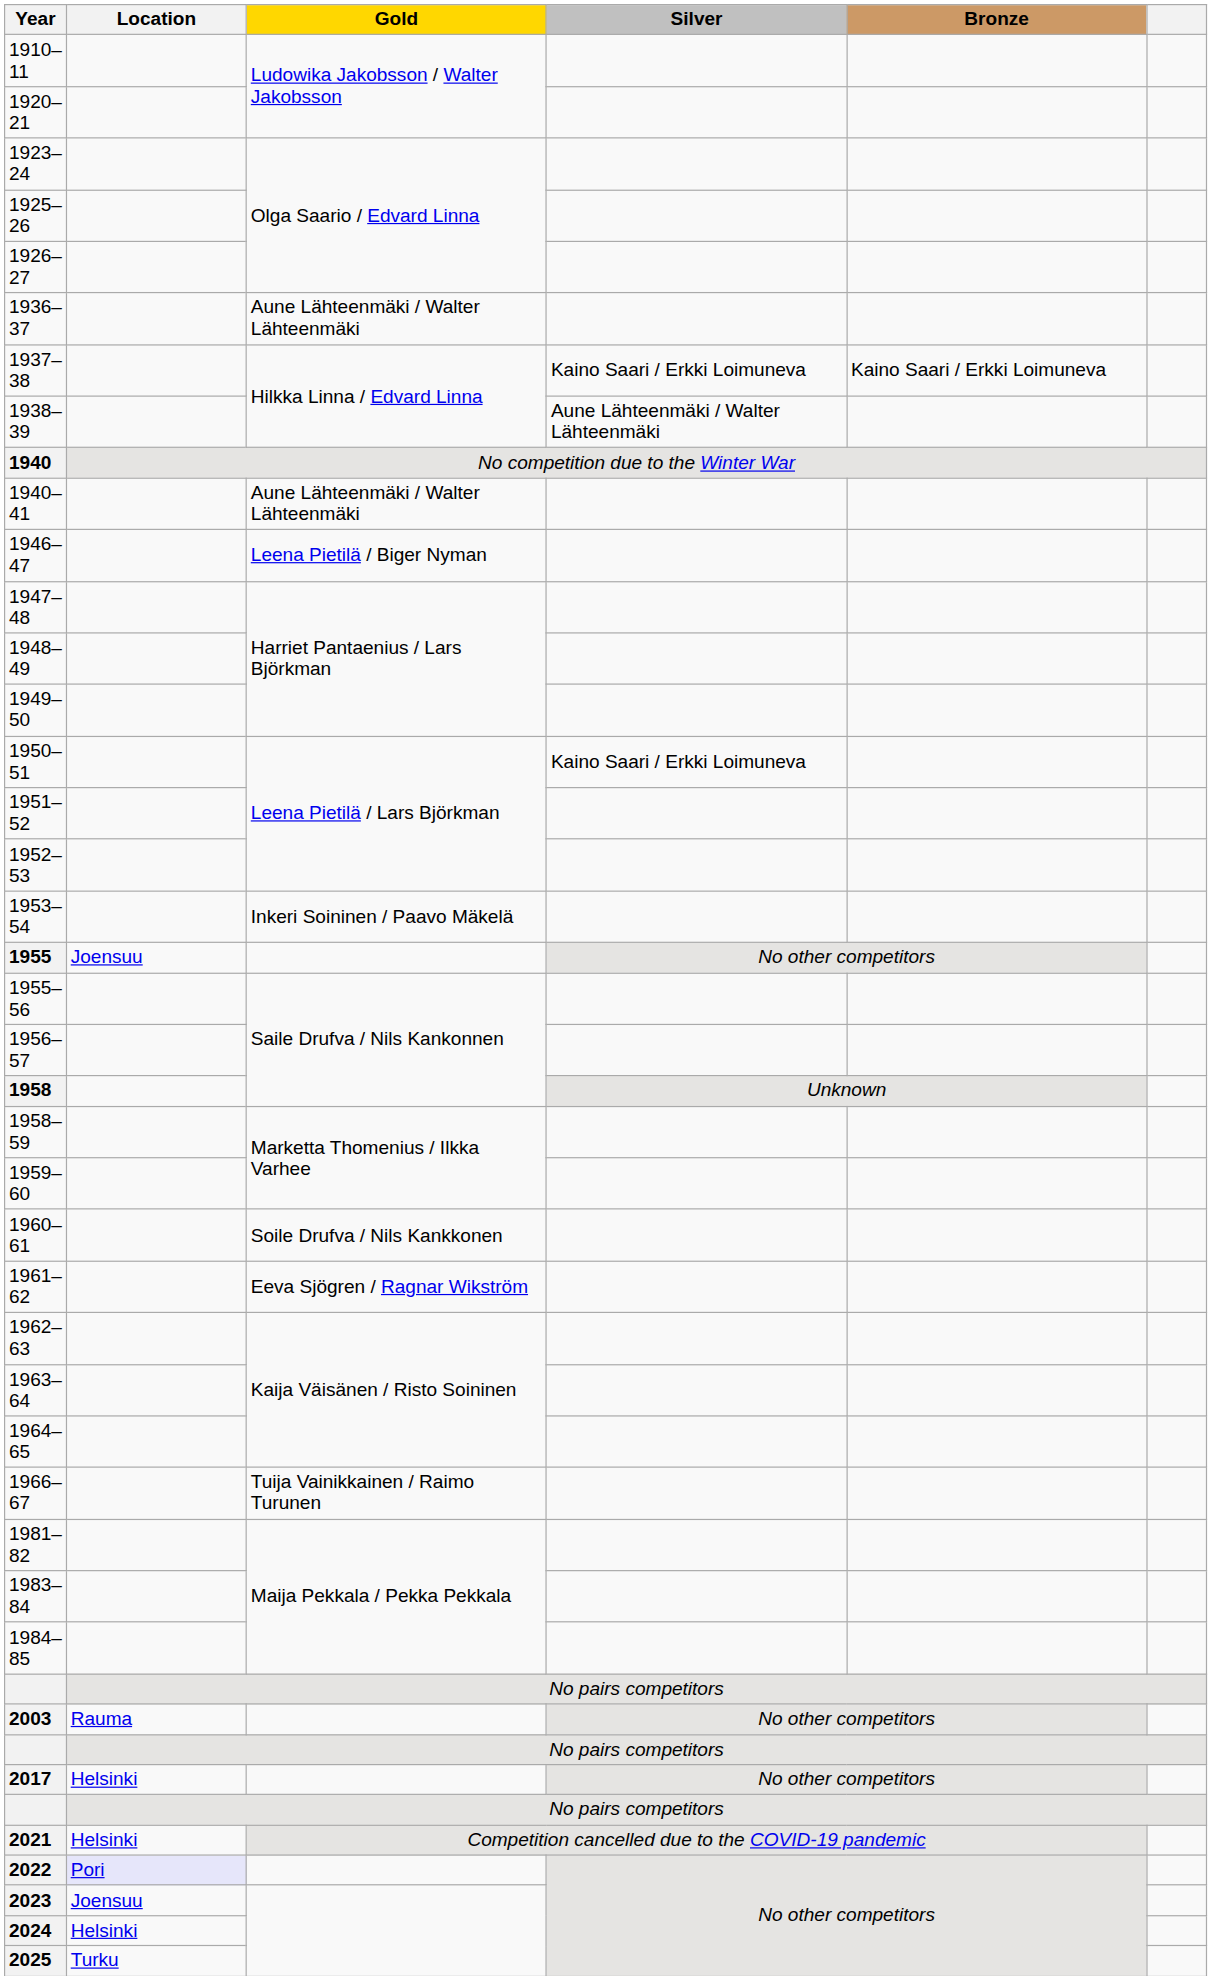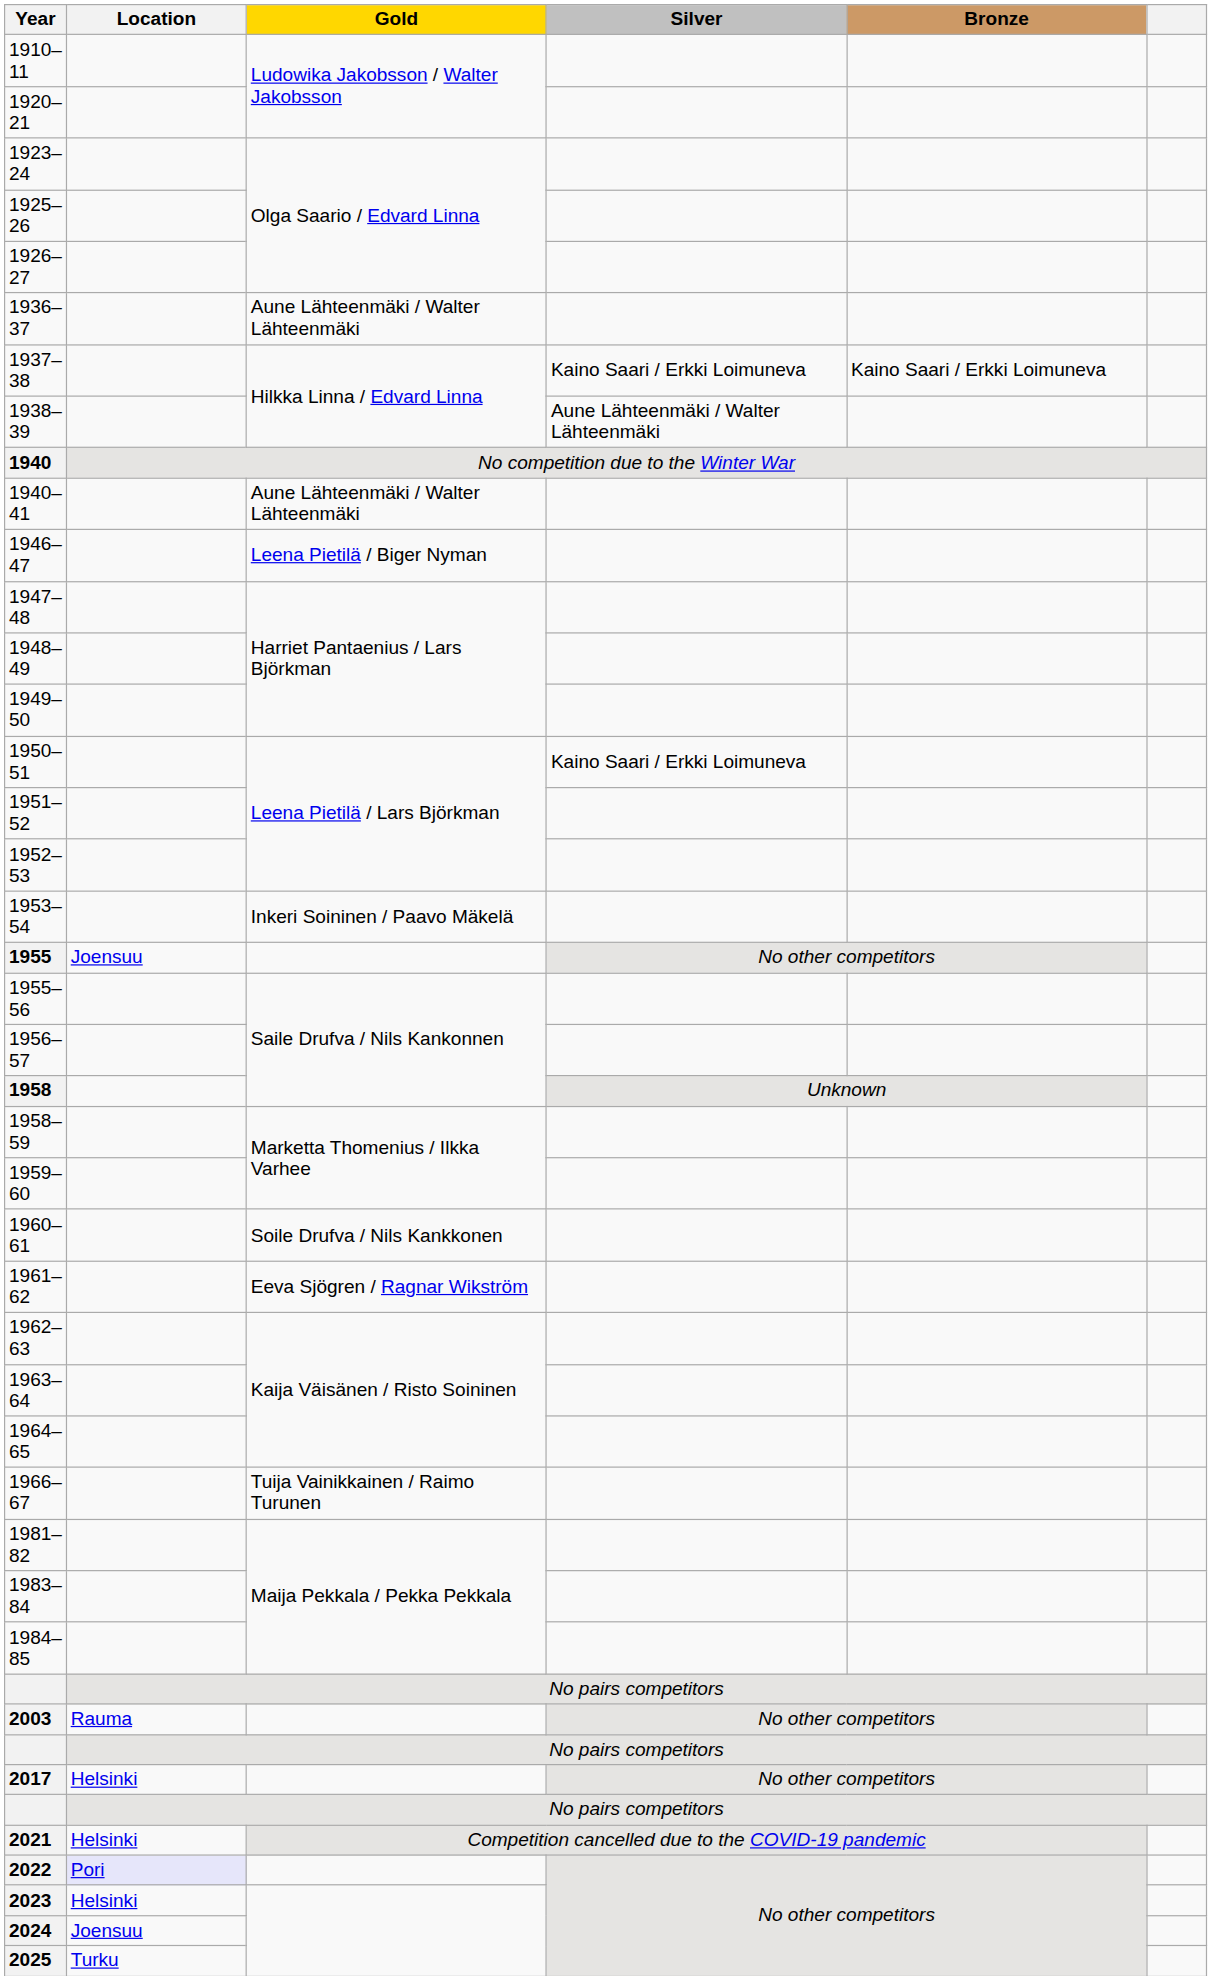2023 | Location: Joensuu -> Helsinki
2024 | Location: Helsinki -> Joensuu
